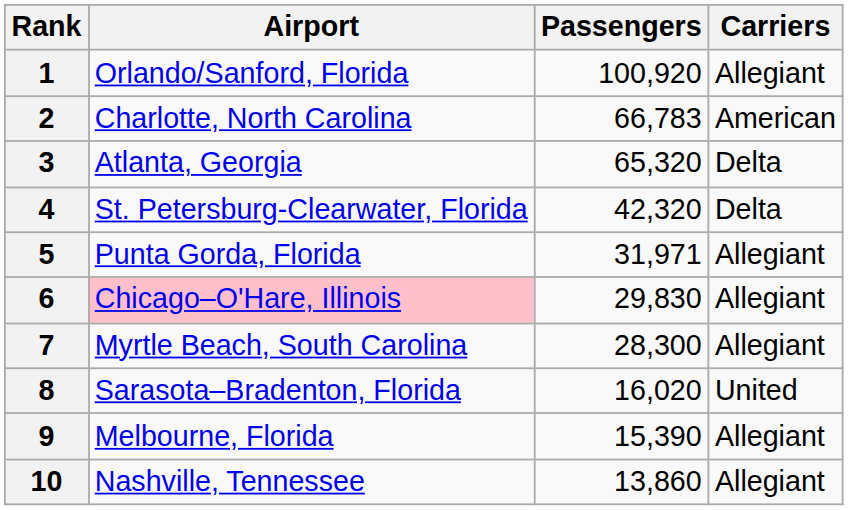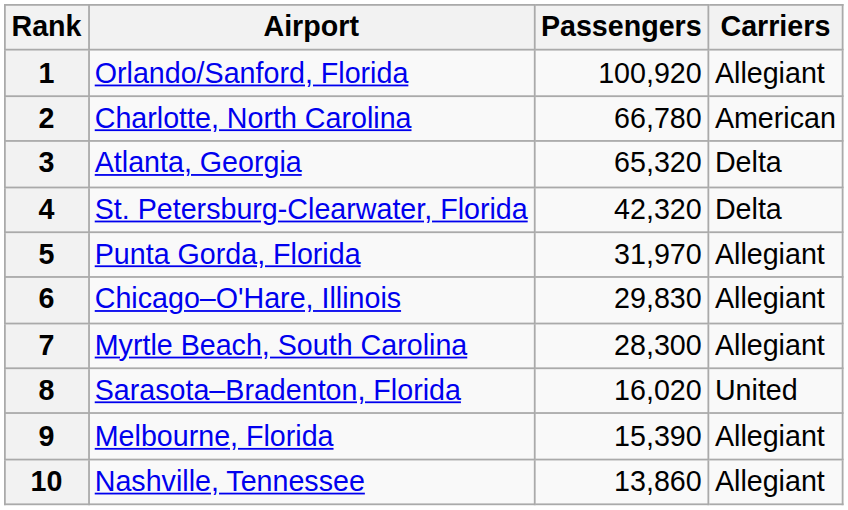2 | Passengers: 66,783 -> 66,780
5 | Passengers: 31,971 -> 31,970
6 | Airport: pink background -> no background
